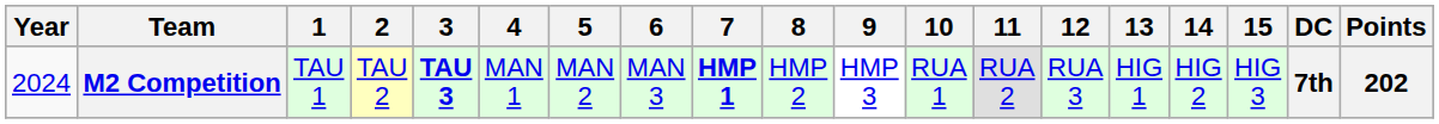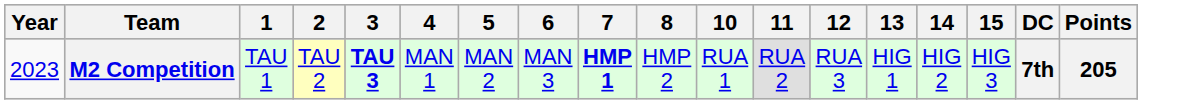- column: 9 | HMP 3
M2 Competition | Year: 2024 -> 2023
M2 Competition | Points: 202 -> 205
